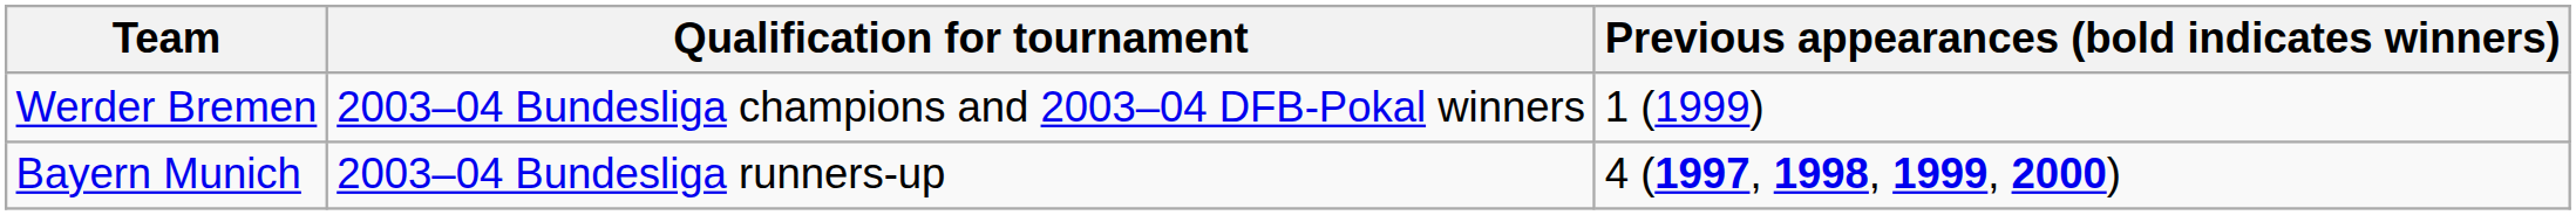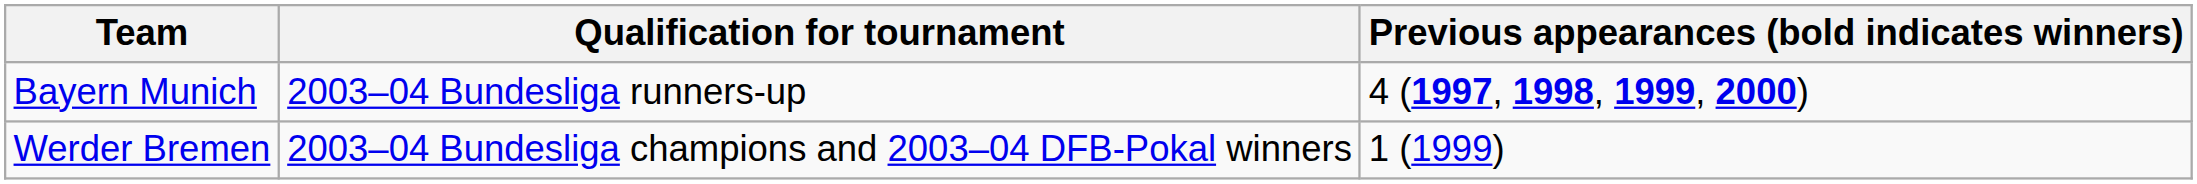rows swapped: Bayern Munich <-> Werder Bremen
